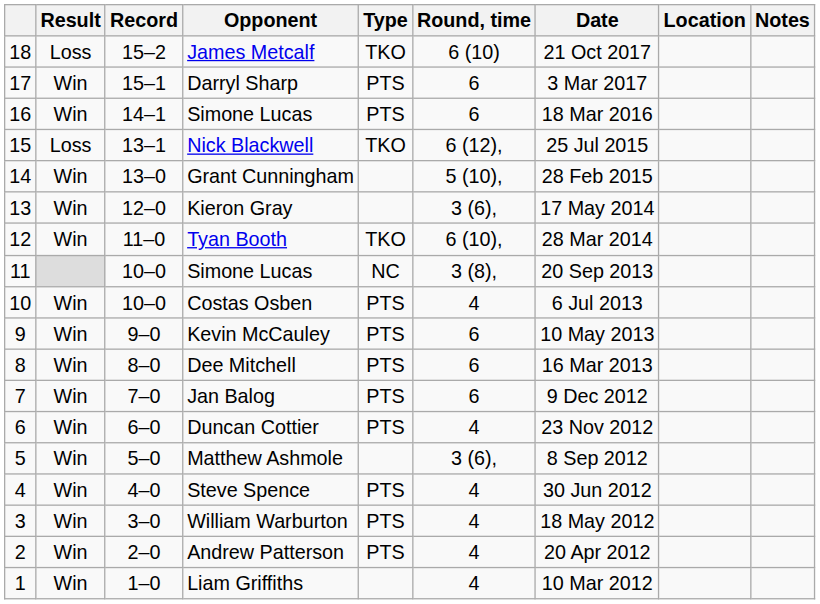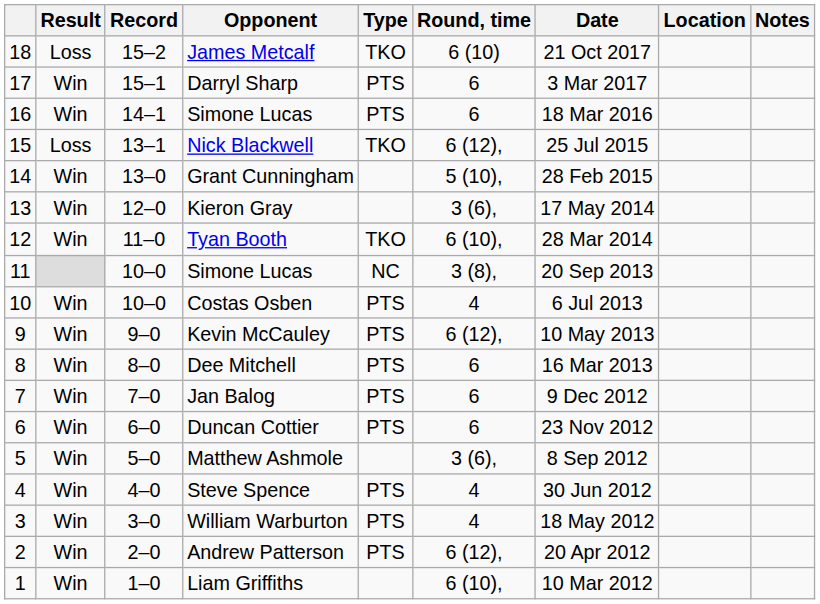Kevin McCauley | Round, time: 6 -> 6 (12),
Duncan Cottier | Round, time: 4 -> 6
Andrew Patterson | Round, time: 4 -> 6 (12),
Liam Griffiths | Round, time: 4 -> 6 (10),
